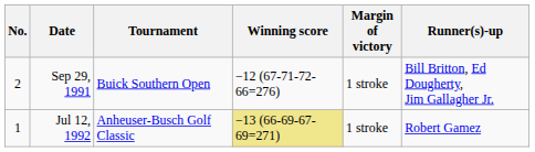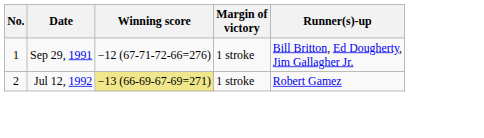- column: Tournament | Buick Southern Open | Anheuser-Busch Golf Classic
Sep 29, 1991 | No.: 2 -> 1
Jul 12, 1992 | No.: 1 -> 2
